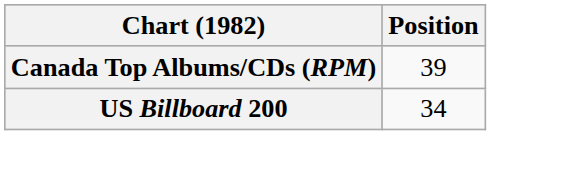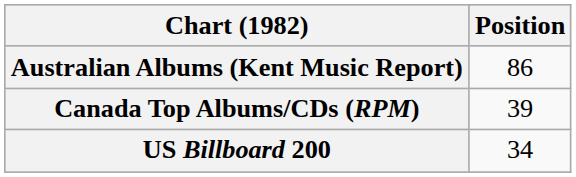+ row: Australian Albums (Kent Music Report) | 86
